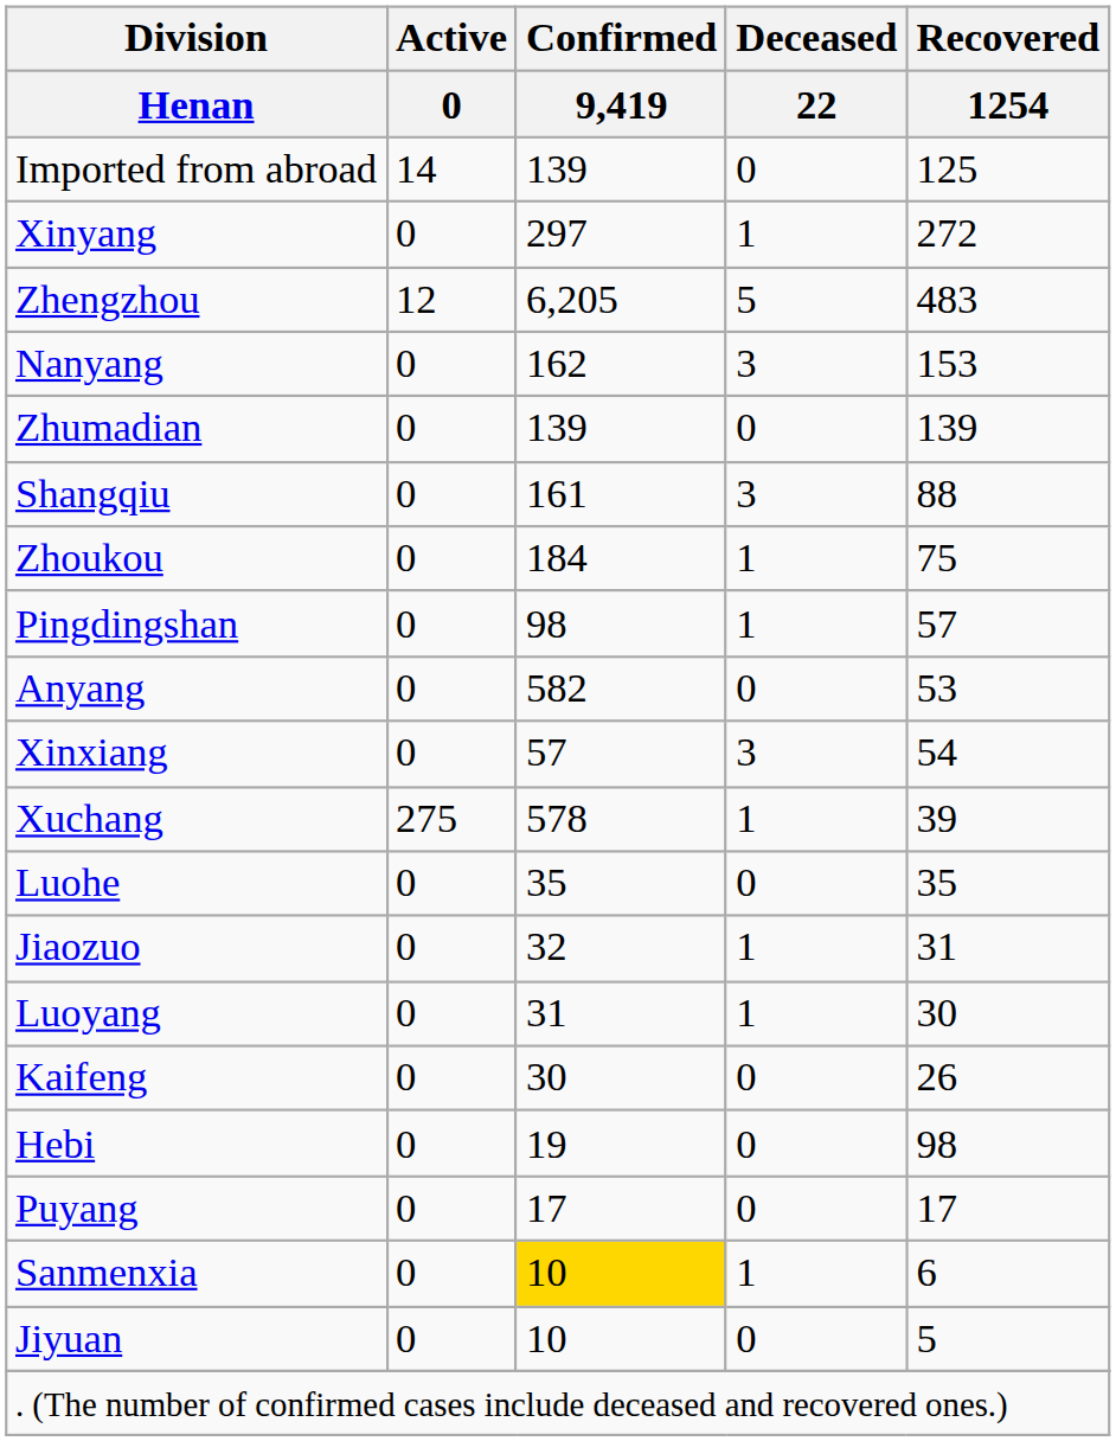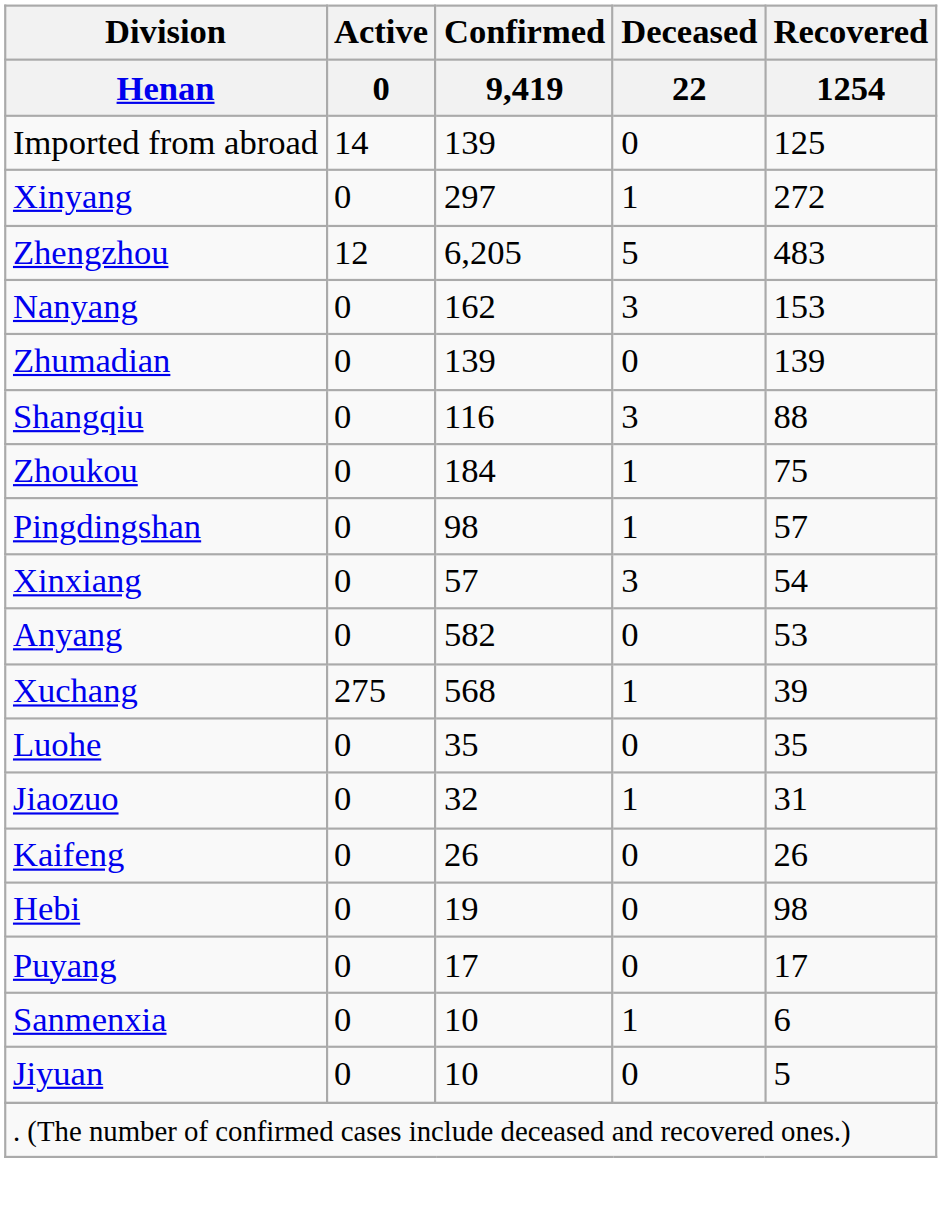Shangqiu | Confirmed / 9,419: 161 -> 116
rows swapped: Xinxiang <-> Anyang
Xuchang | Confirmed / 9,419: 578 -> 568
- row: Luoyang | 0 | 31 | 1 | 30
Kaifeng | Confirmed / 9,419: 30 -> 26
Sanmenxia | Confirmed / 9,419: gold background -> no background
